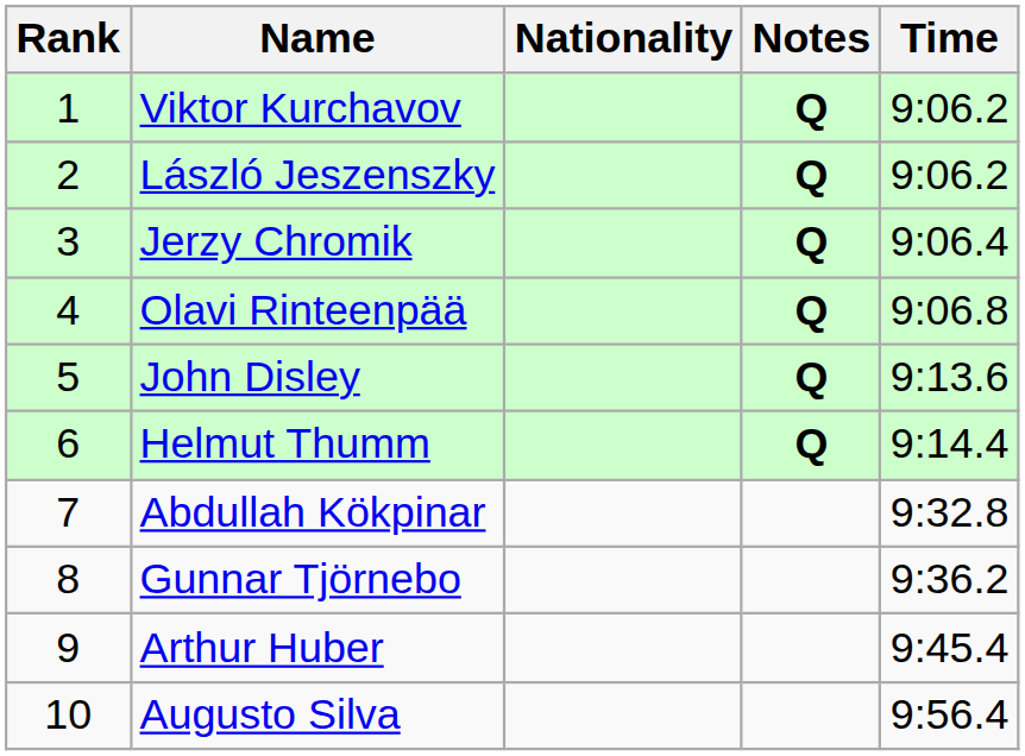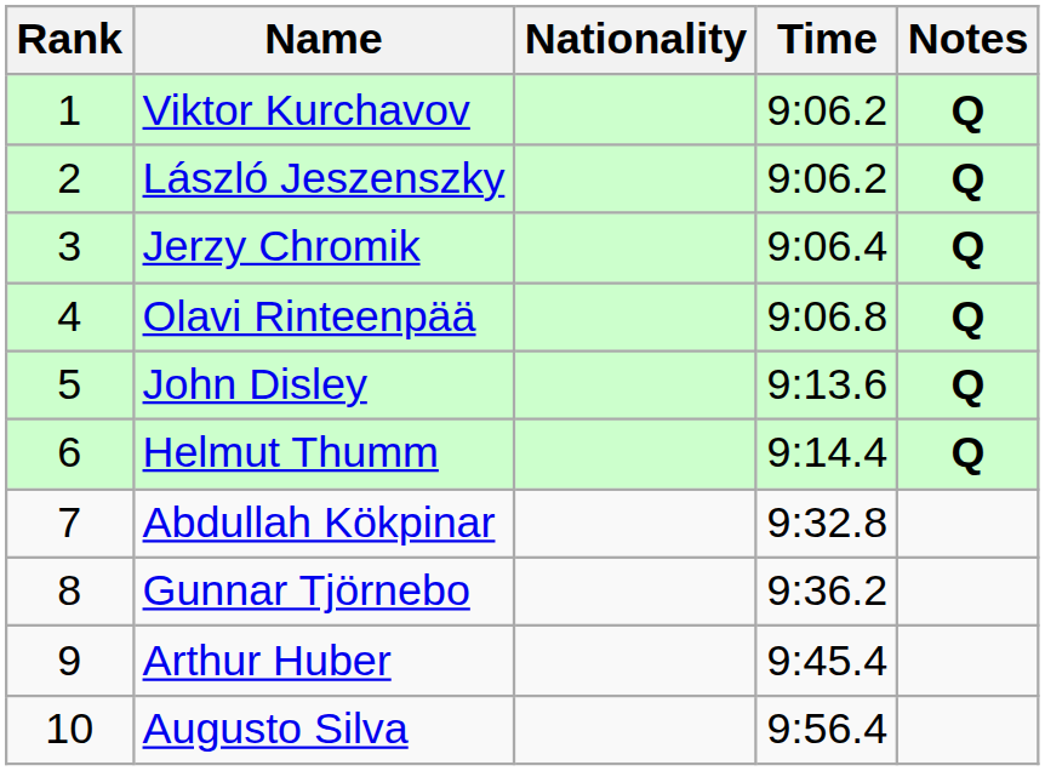columns swapped: Time <-> Notes
